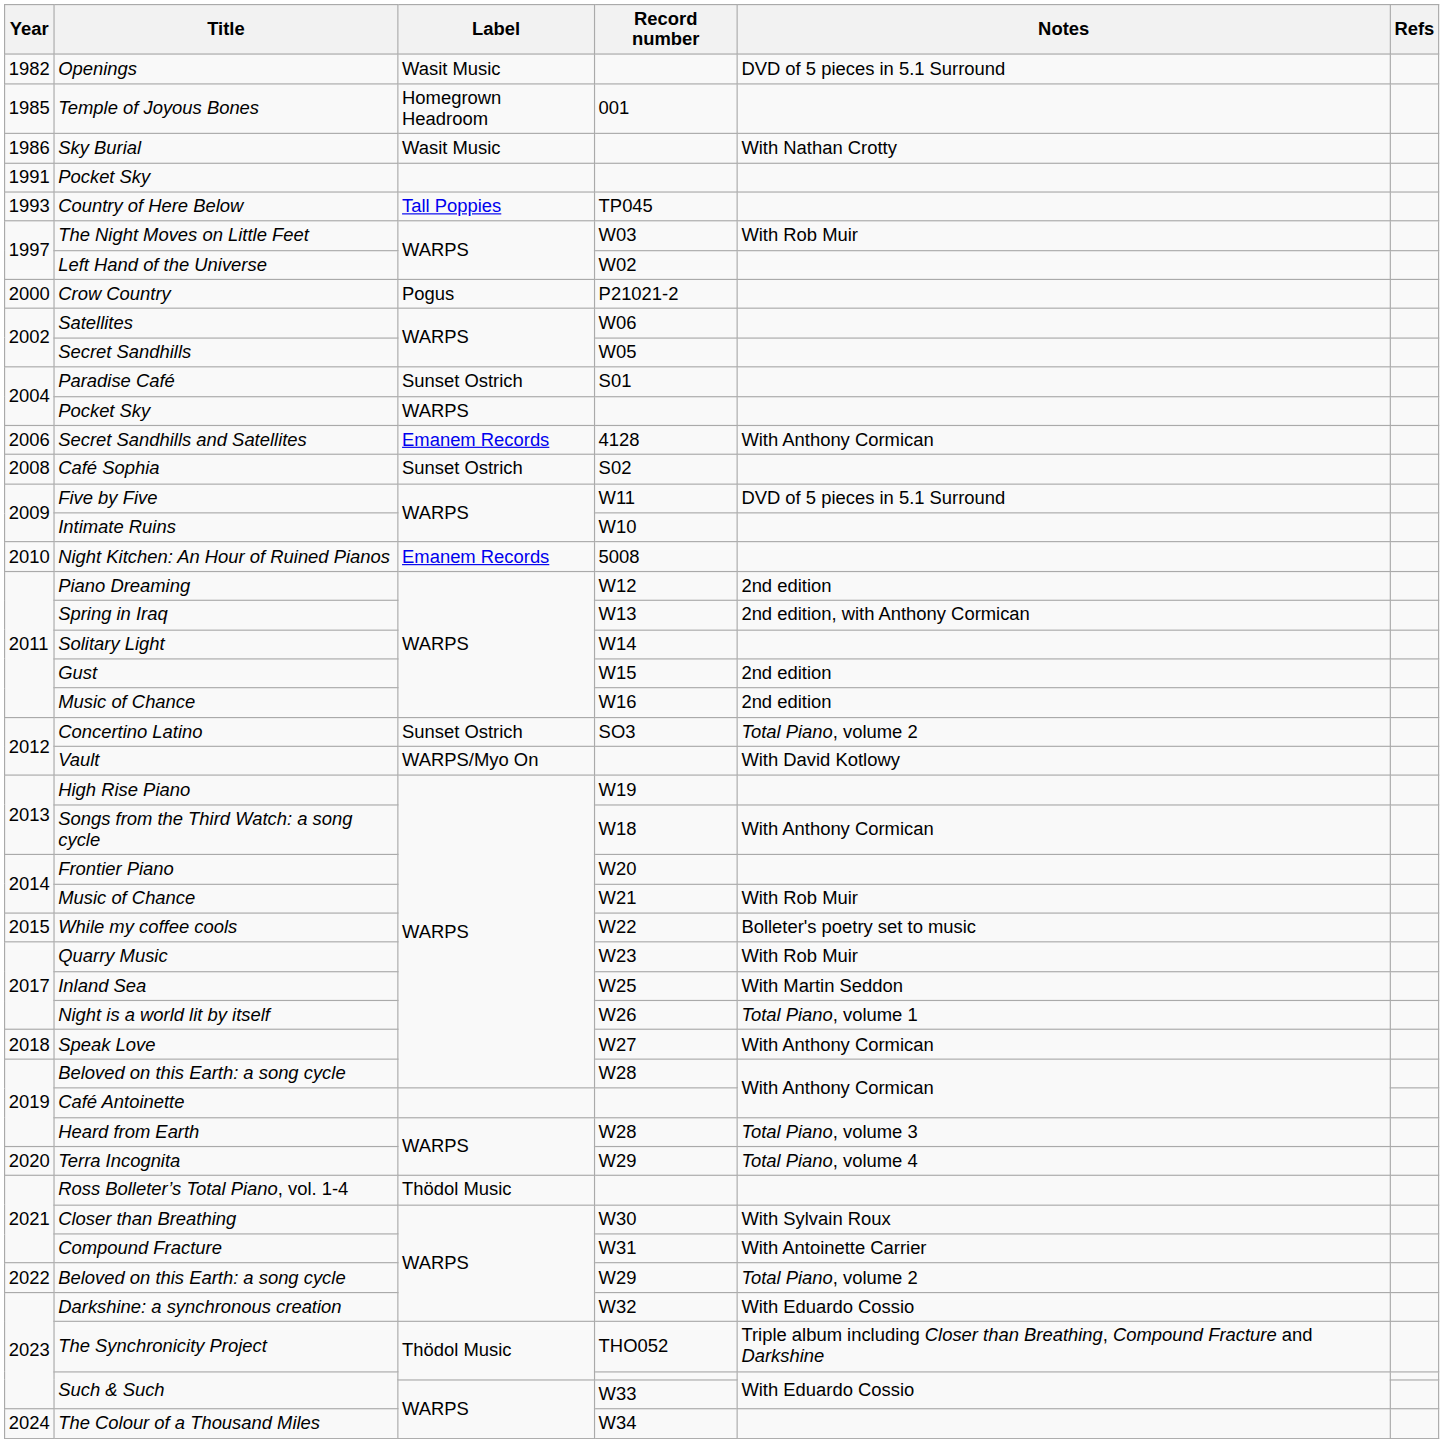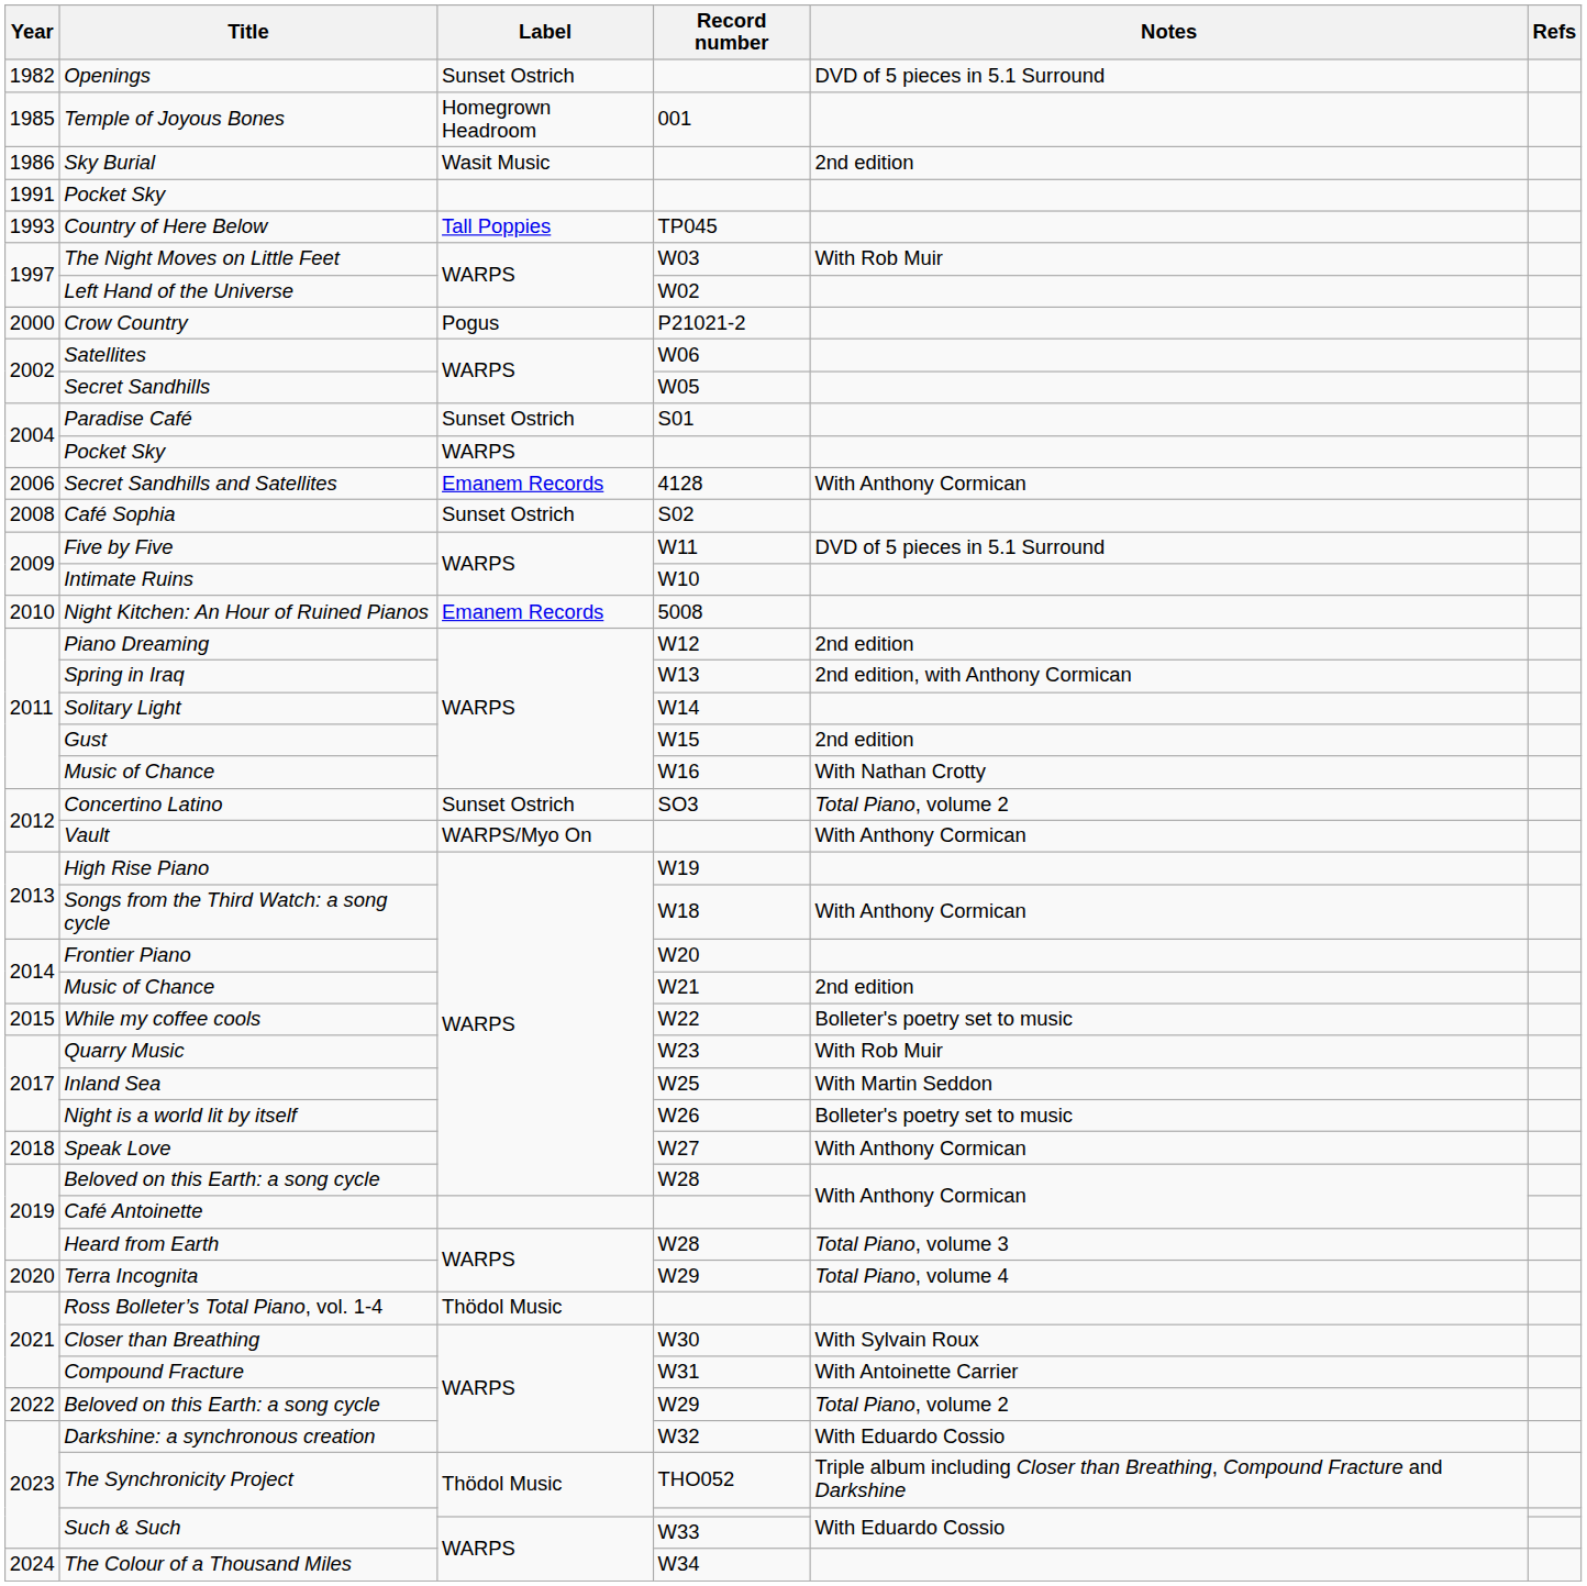Openings | Label: Wasit Music -> Sunset Ostrich
Sky Burial | Notes: With Nathan Crotty -> 2nd edition
Music of Chance / W16 | Notes: 2nd edition -> With Nathan Crotty
Vault | Notes: With David Kotlowy -> With Anthony Cormican
Music of Chance / W21 | Notes: With Rob Muir -> 2nd edition
Night is a world lit by itself | Notes: Total Piano, volume 1 -> Bolleter's poetry set to music
